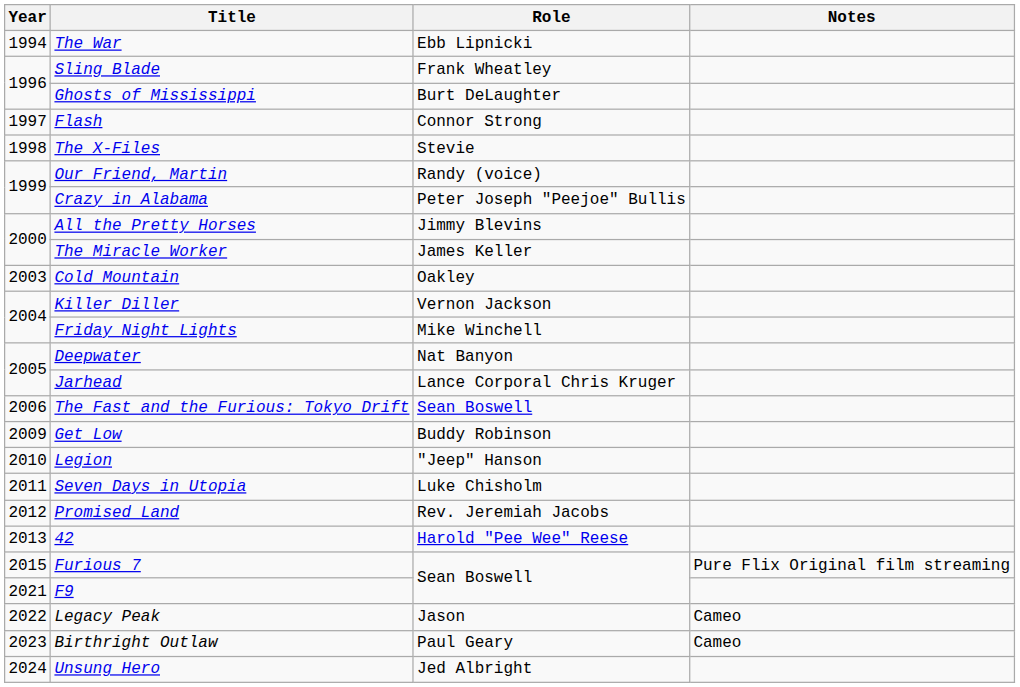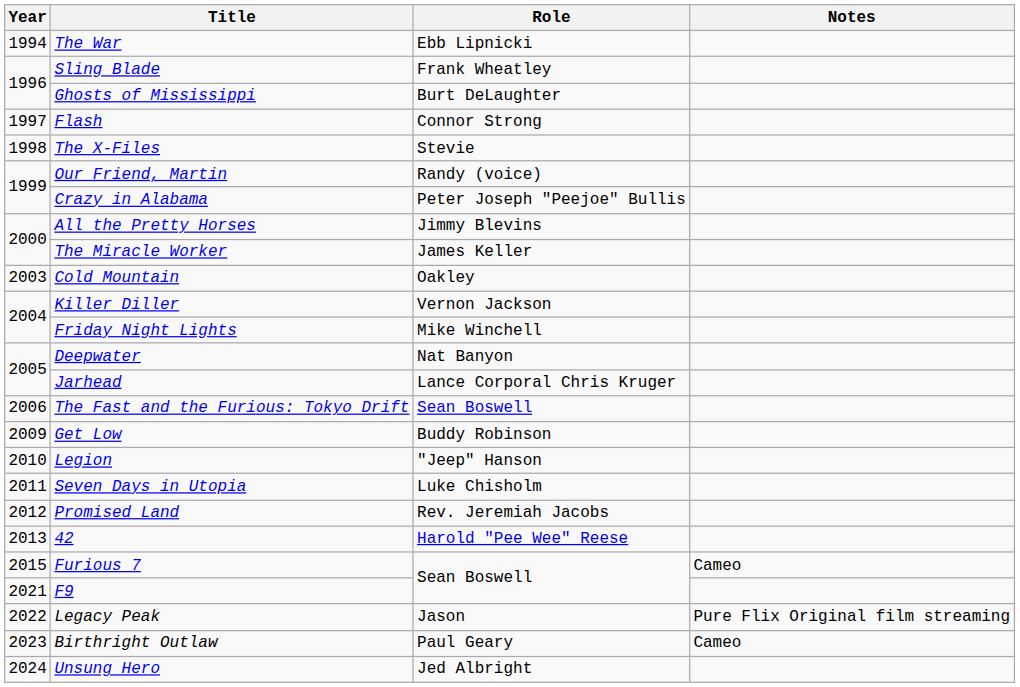Furious 7 | Notes: Pure Flix Original film streaming -> Cameo
Legacy Peak | Notes: Cameo -> Pure Flix Original film streaming
